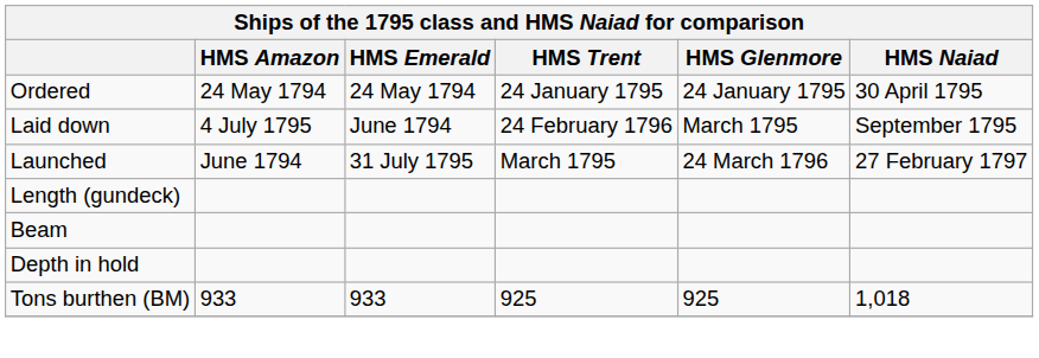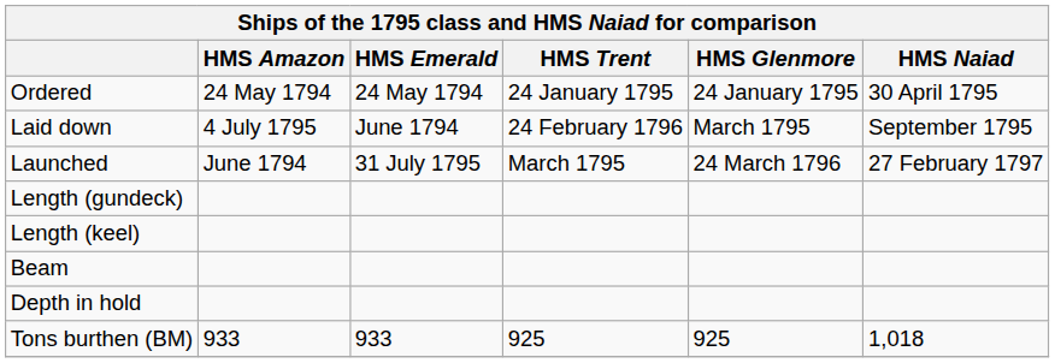+ row: Length (keel)
